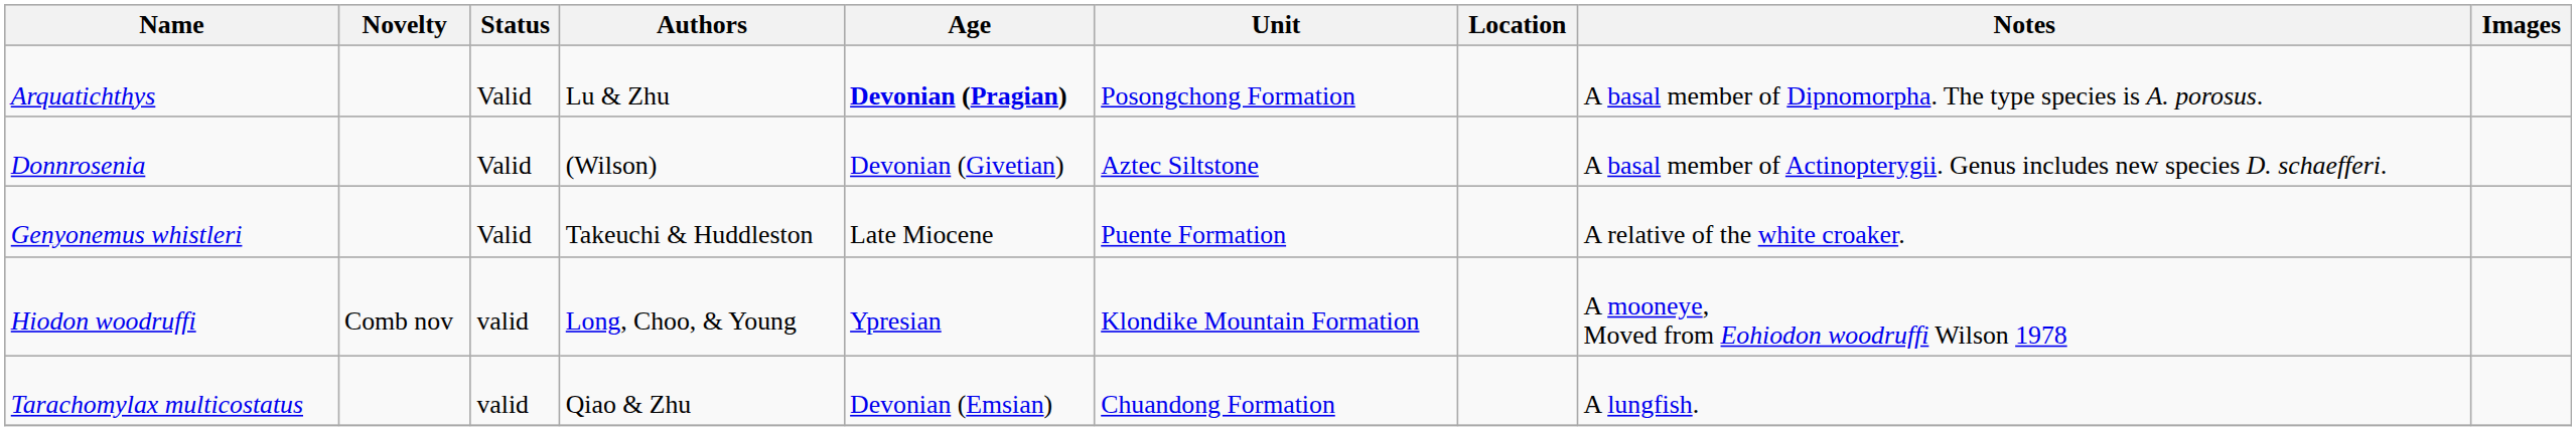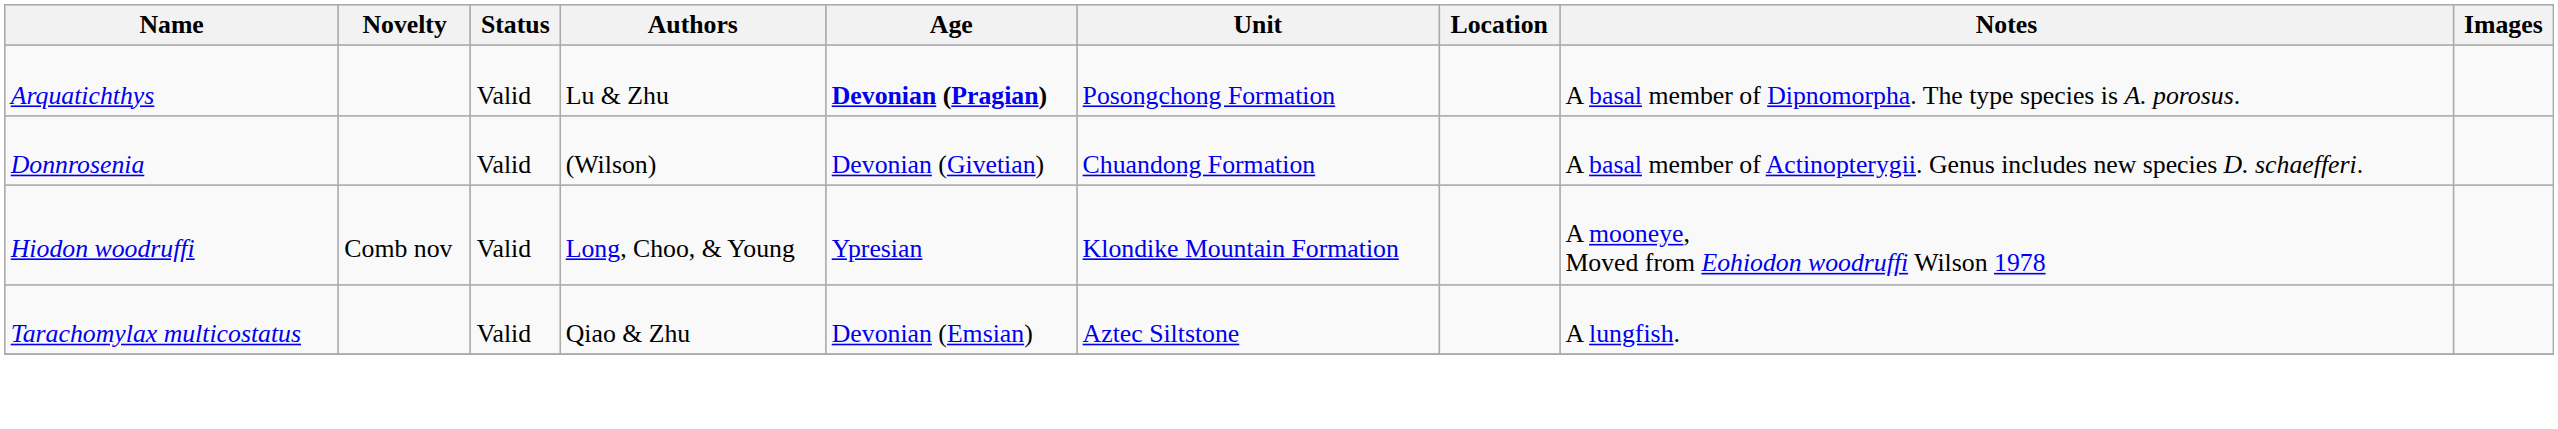Donnrosenia | Unit: Aztec Siltstone -> Chuandong Formation
- row: Genyonemus whistleri | Valid | Takeuchi & Huddleston | Late Miocene | Puente Formation | A relative of the white croaker.
Hiodon woodruffi | Status: valid -> Valid
Tarachomylax multicostatus | Status: valid -> Valid
Tarachomylax multicostatus | Unit: Chuandong Formation -> Aztec Siltstone
